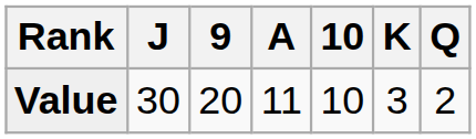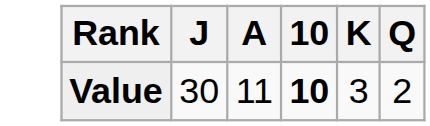- column: 9 | 20
Value | 10: normal -> bold
